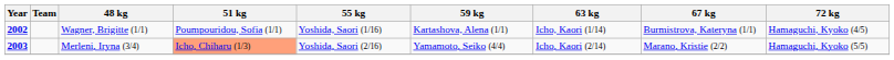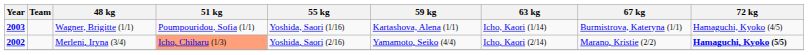Wagner, Brigitte (1/1) | Year: 2002 -> 2003
Merleni, Iryna (3/4) | Year: 2003 -> 2002
Merleni, Iryna (3/4) | 72 kg: normal -> bold
